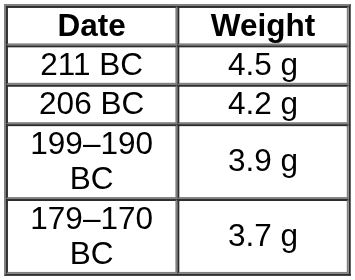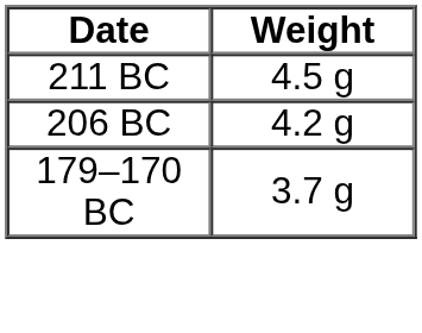- row: 199–190 BC | 3.9 g
